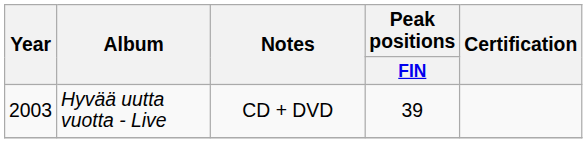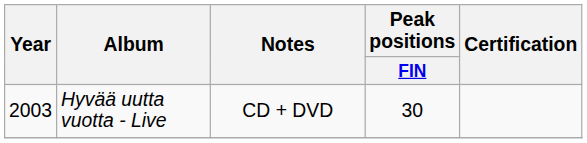Hyvää uutta vuotta - Live | Peak positions / FIN: 39 -> 30
